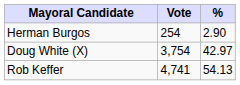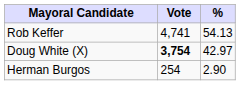rows swapped: Rob Keffer <-> Herman Burgos
Doug White (X) | Vote: normal -> bold
